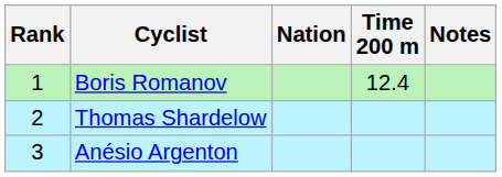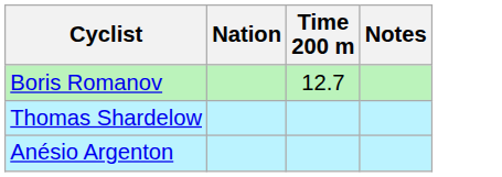- column: Rank | 1 | 2 | 3
Boris Romanov | Time 200 m: 12.4 -> 12.7
